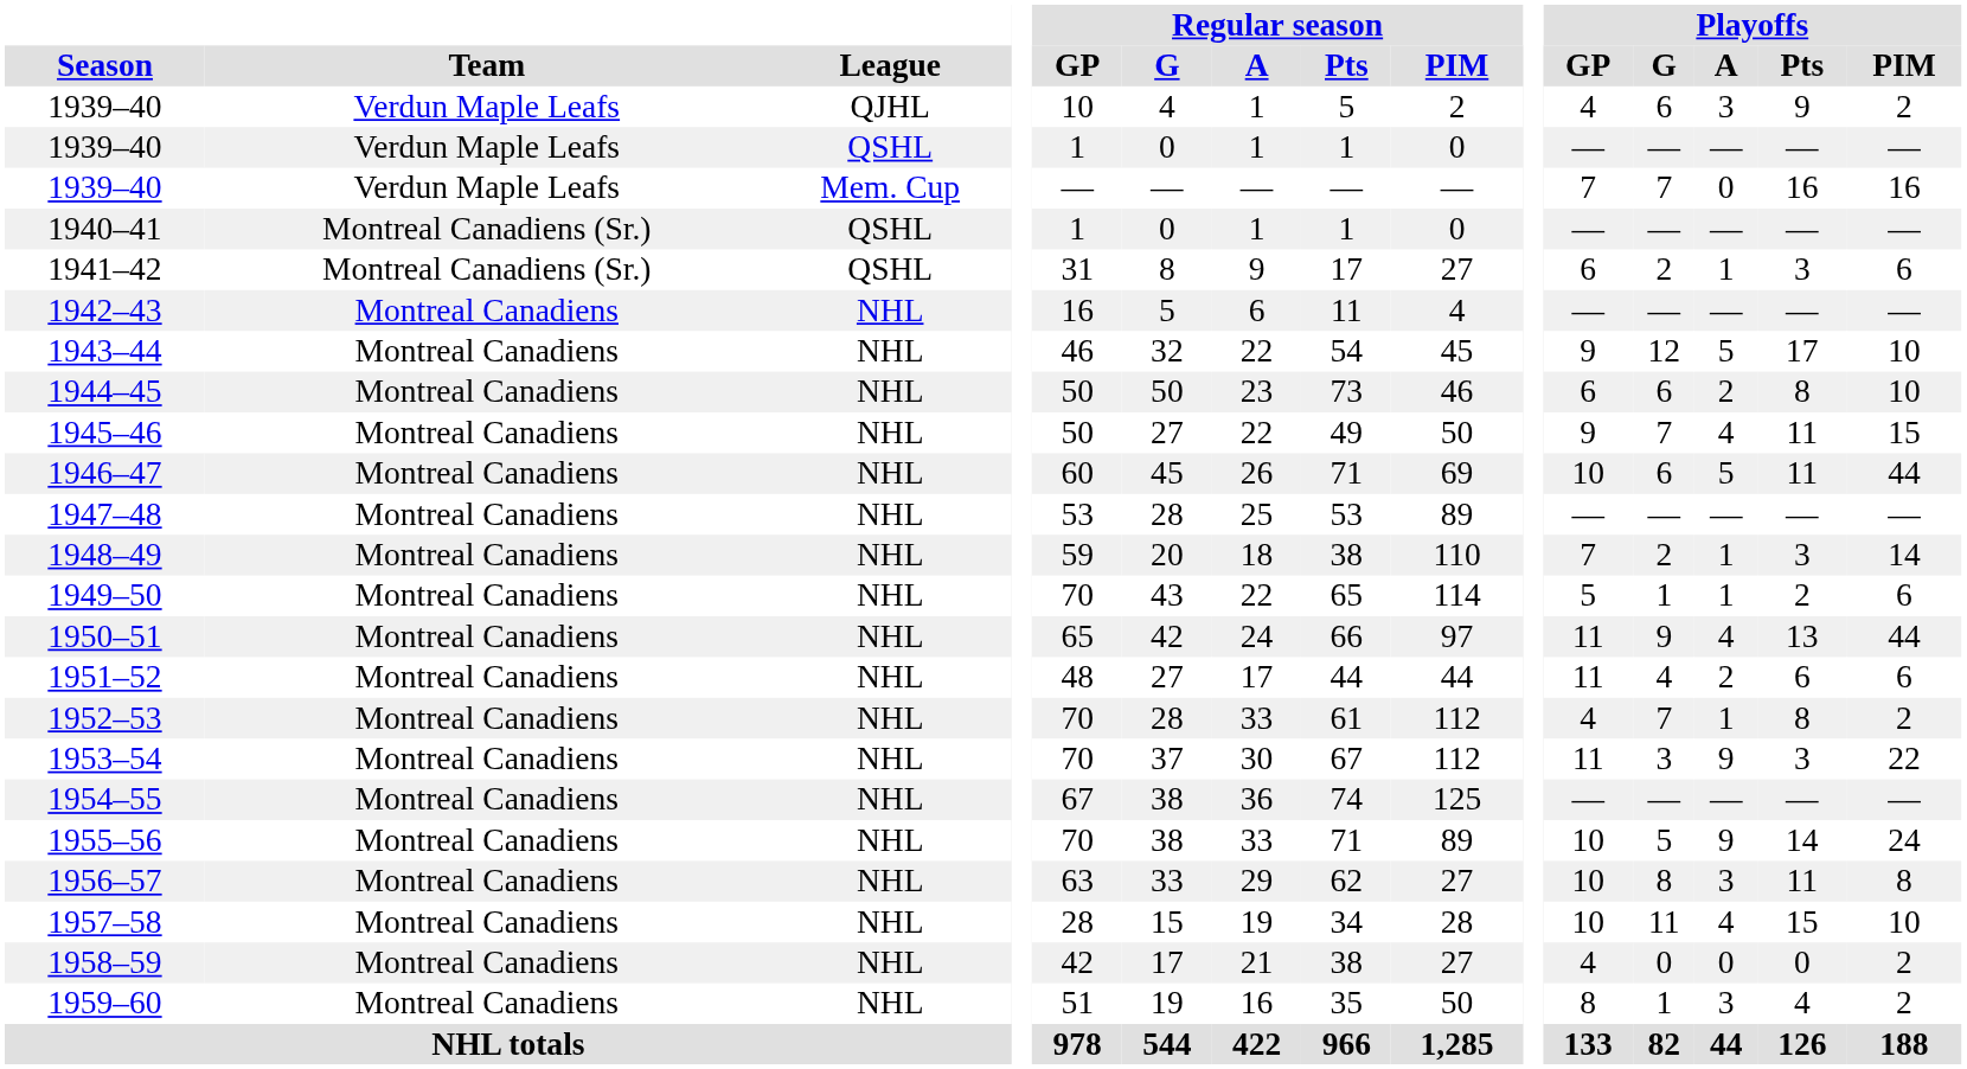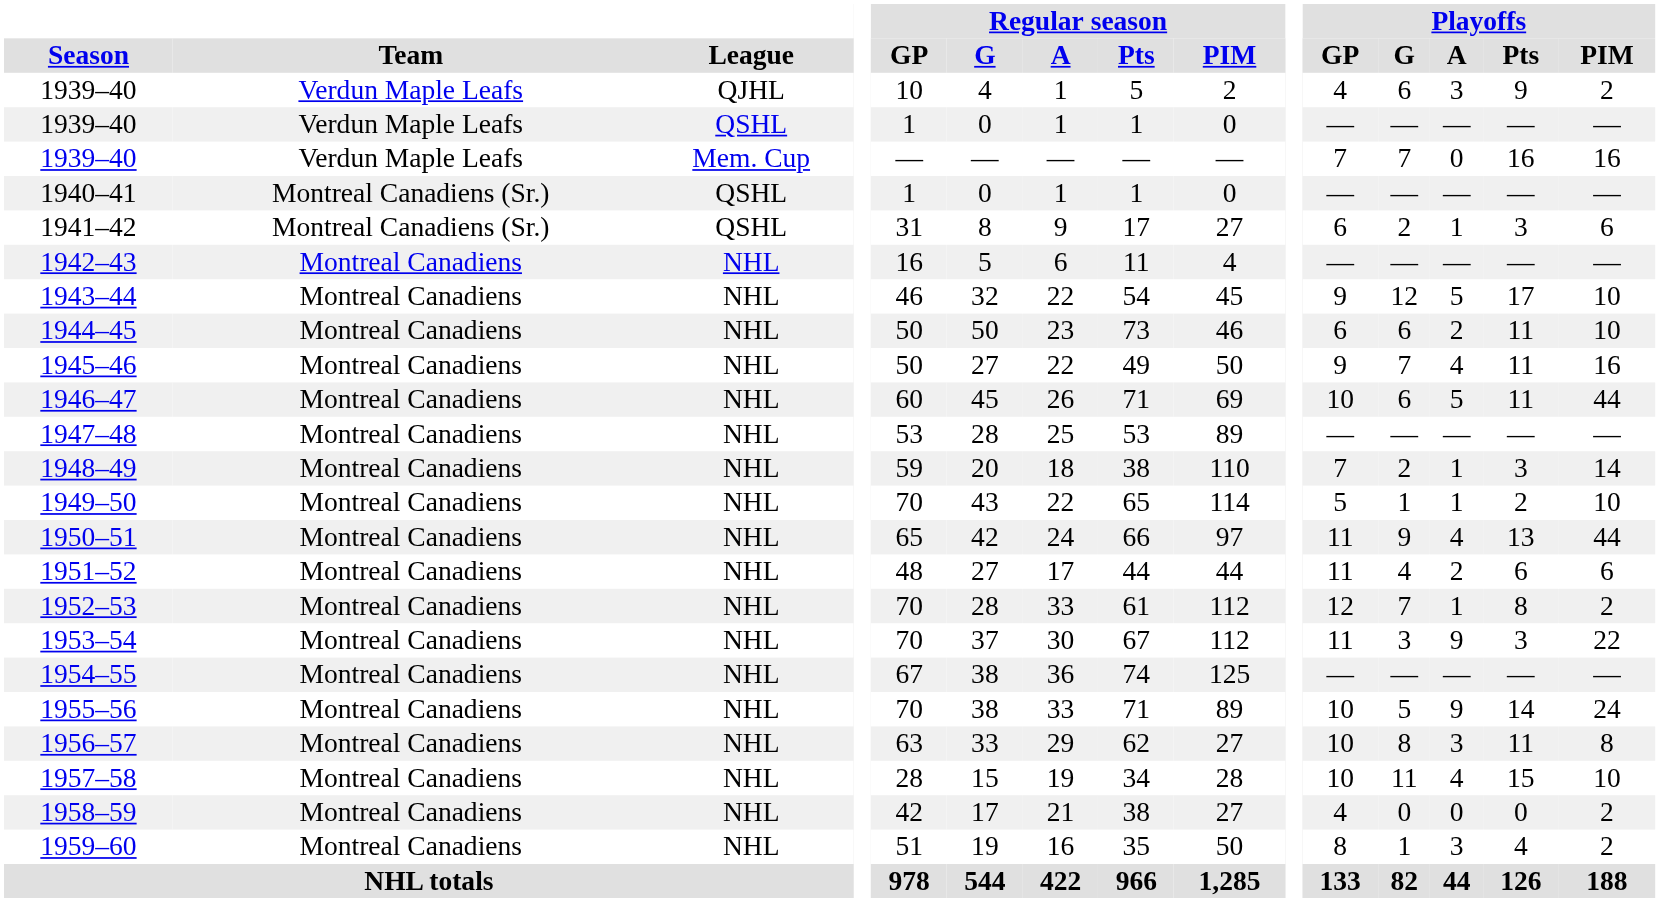1944–45 | Playoffs / Pts: 8 -> 11
1945–46 | Playoffs / PIM: 15 -> 16
1949–50 | Playoffs / PIM: 6 -> 10
1952–53 | Playoffs / GP: 4 -> 12
